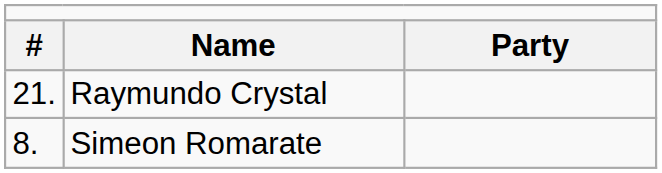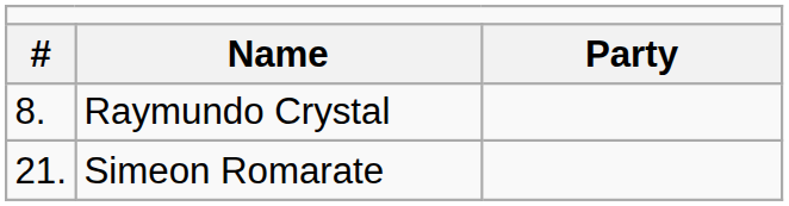Raymundo Crystal | column 1: 21. -> 8.
Simeon Romarate | column 1: 8. -> 21.
